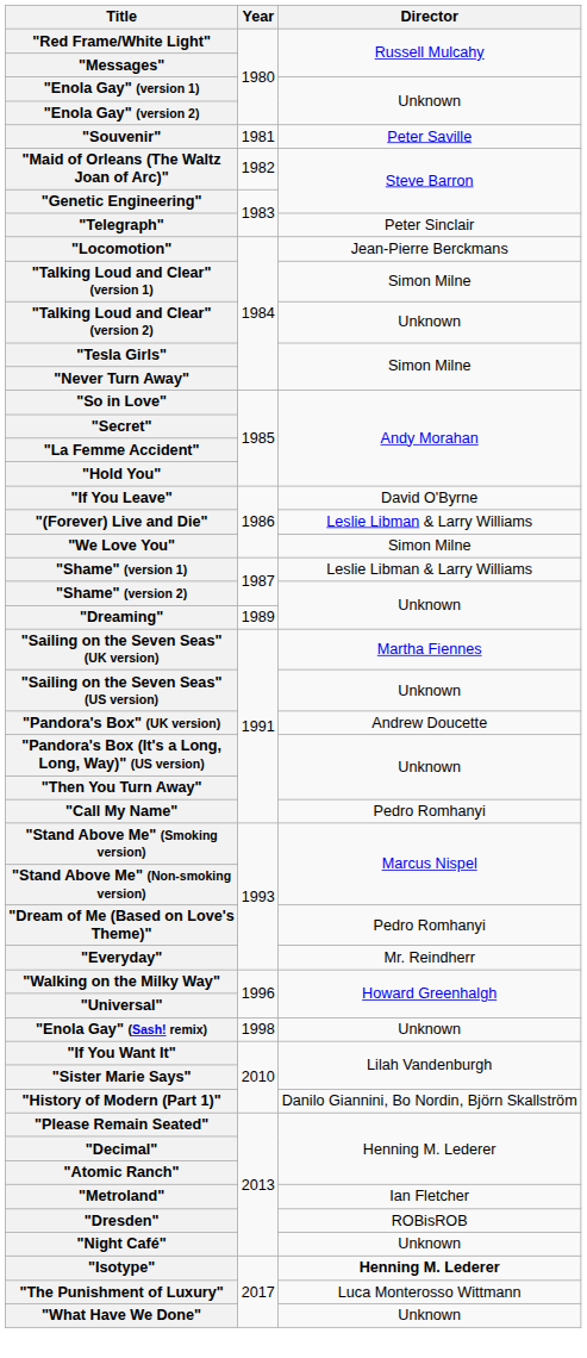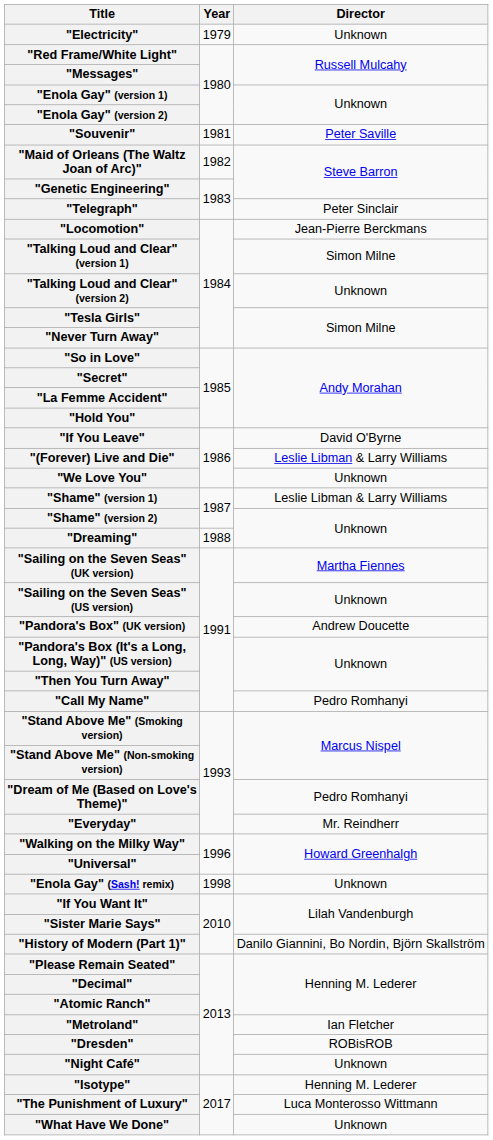+ row: "Electricity" | 1979 | Unknown
"We Love You" | Director: Simon Milne -> Unknown
"Dreaming" | Year: 1989 -> 1988
"Isotype" | Director: bold -> normal
